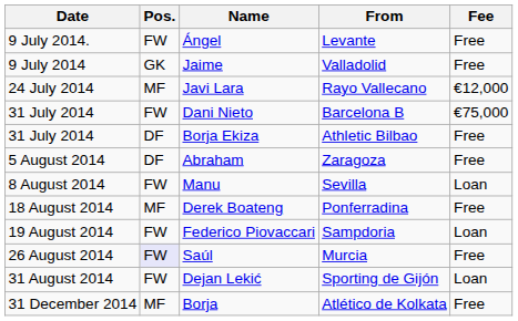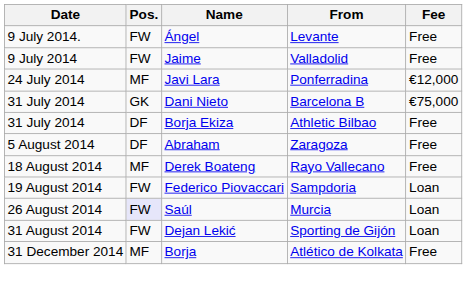Jaime | Pos.: GK -> FW
Javi Lara | From: Rayo Vallecano -> Ponferradina
Dani Nieto | Pos.: FW -> GK
- row: 8 August 2014 | FW | Manu | Sevilla | Loan
Derek Boateng | From: Ponferradina -> Rayo Vallecano
Saúl | Fee: Free -> Loan
